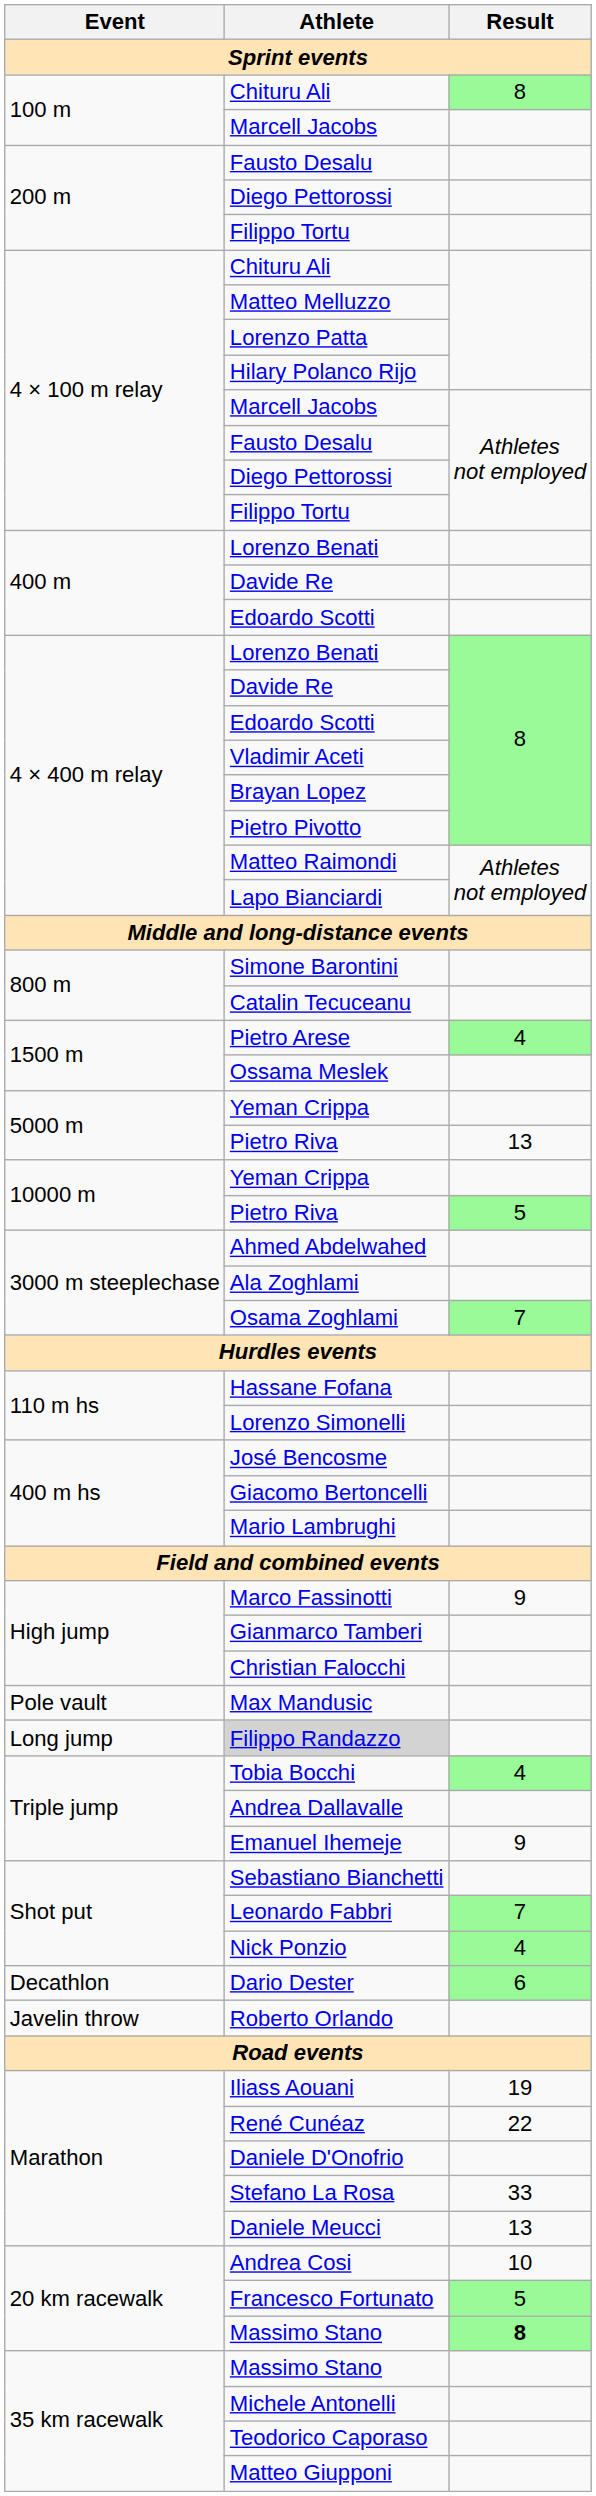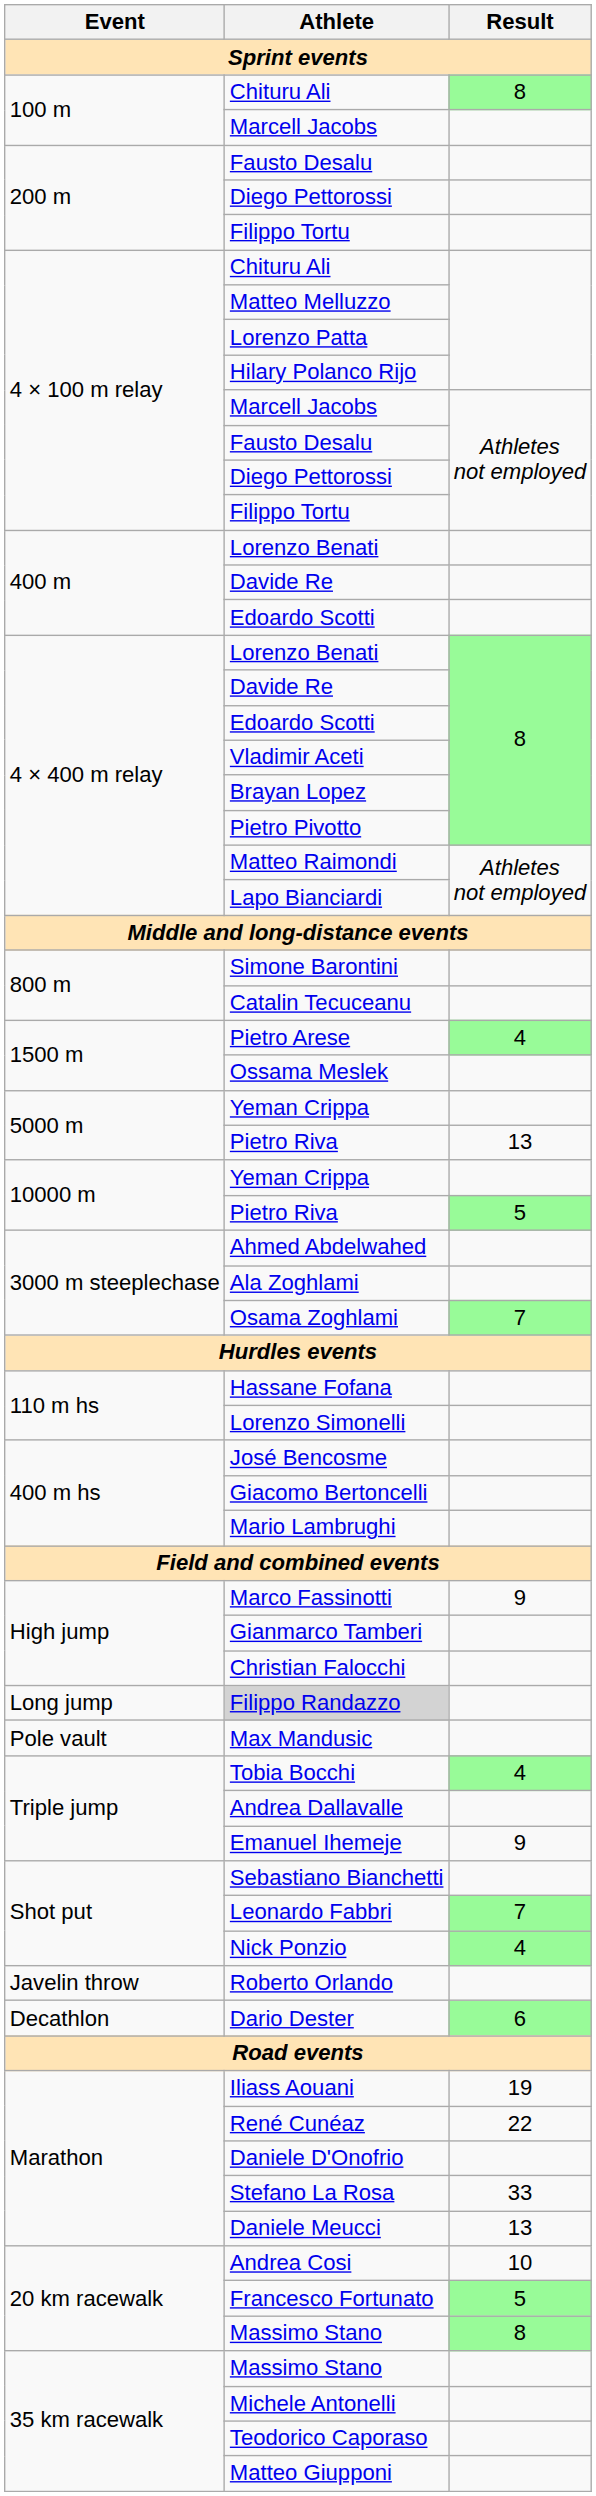rows swapped: Max Mandusic <-> Filippo Randazzo
rows swapped: Roberto Orlando <-> Dario Dester
20 km racewalk / Massimo Stano | Result: bold -> normal
